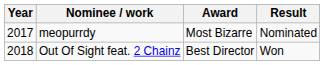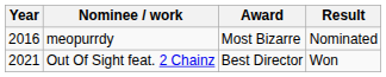meopurrdy | Year: 2017 -> 2016
Out Of Sight feat. 2 Chainz | Year: 2018 -> 2021
